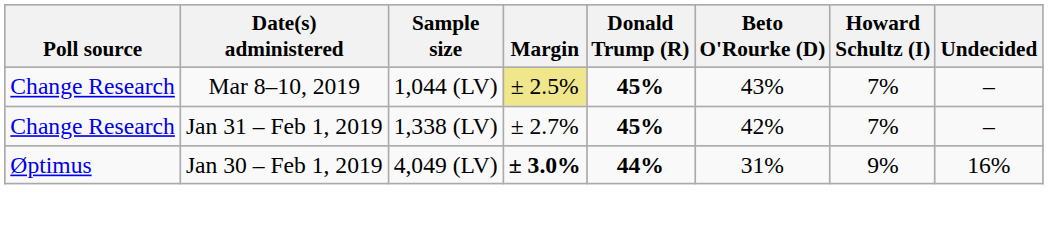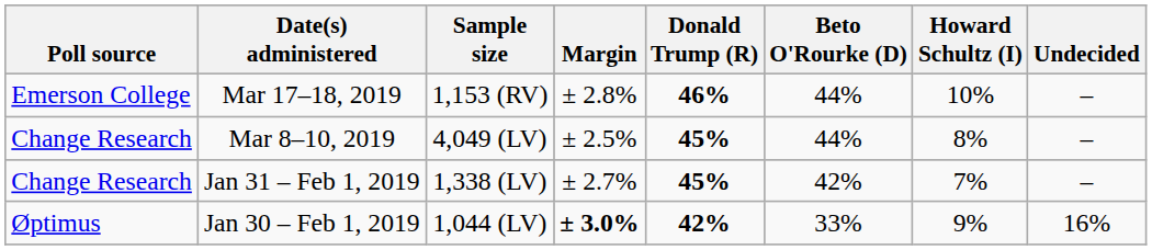+ row: Emerson College | Mar 17–18, 2019 | 1,153 (RV) | ± 2.8% | 46% | 44% | 10% | –
Mar 8–10, 2019 | Sample size: 1,044 (LV) -> 4,049 (LV)
Mar 8–10, 2019 | Margin: khaki background -> no background
Mar 8–10, 2019 | Beto O'Rourke (D): 43% -> 44%
Mar 8–10, 2019 | Howard Schultz (I): 7% -> 8%
Jan 30 – Feb 1, 2019 | Sample size: 4,049 (LV) -> 1,044 (LV)
Jan 30 – Feb 1, 2019 | Donald Trump (R): 44% -> 42%
Jan 30 – Feb 1, 2019 | Beto O'Rourke (D): 31% -> 33%
